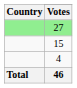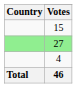rows swapped: 27 <-> 15
